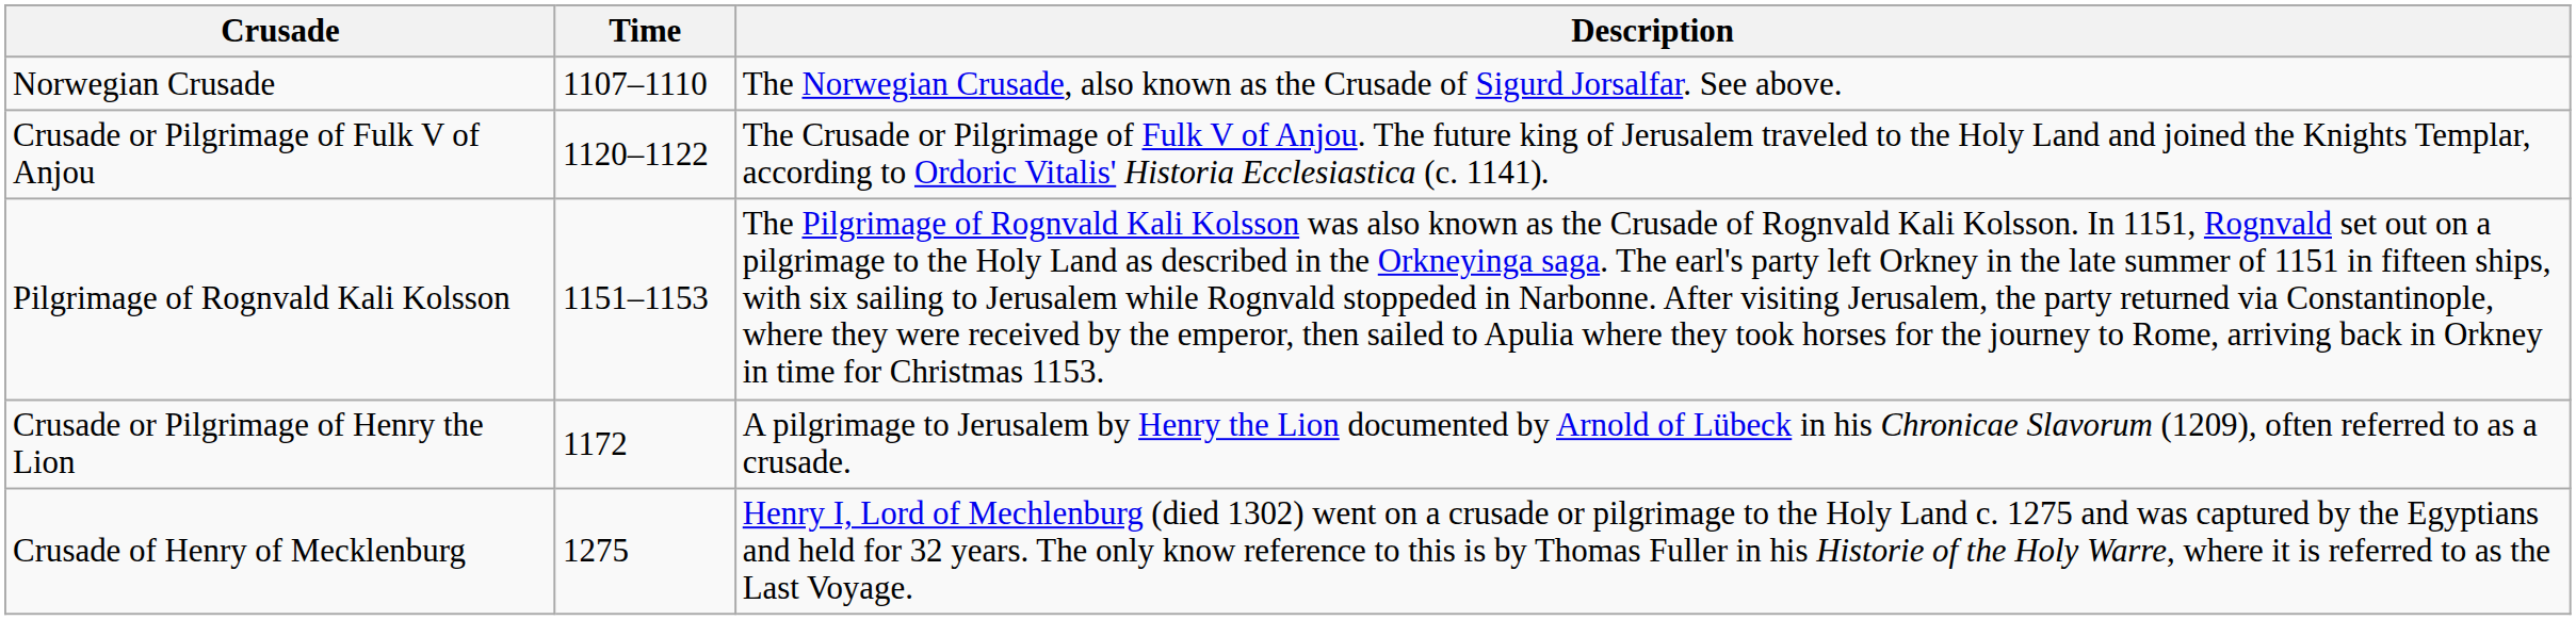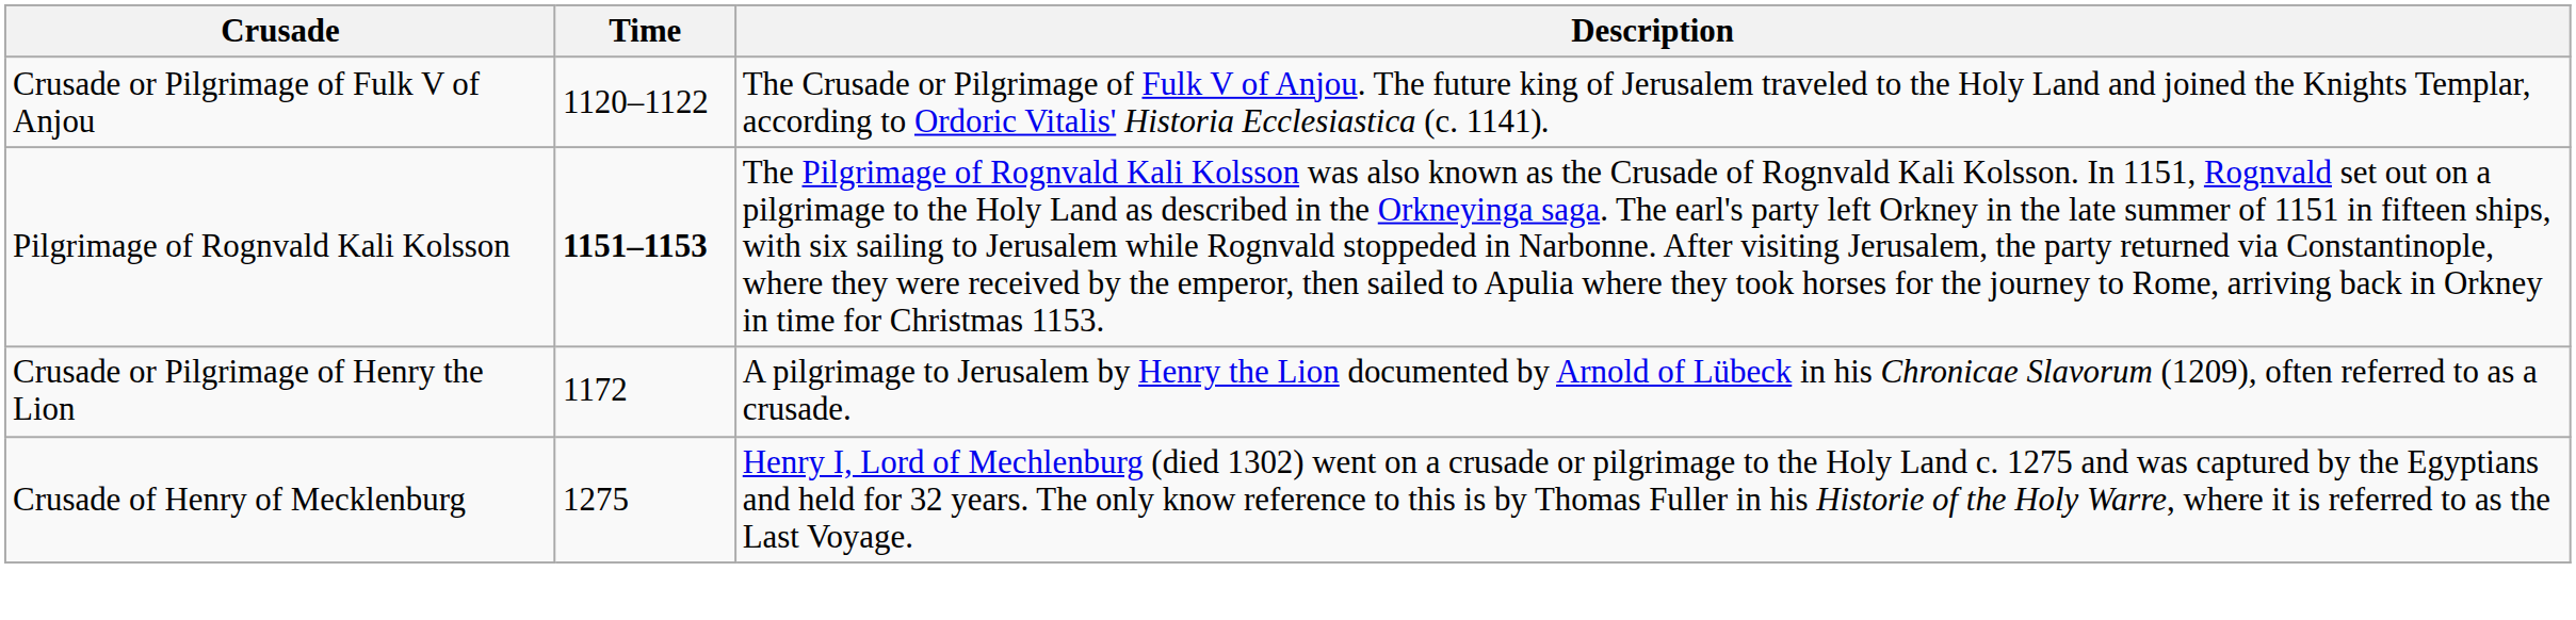- row: Norwegian Crusade | 1107–1110 | The Norwegian Crusade, also known as the Crusade of Sigurd Jorsalfar. See above.
Pilgrimage of Rognvald Kali Kolsson | Time: normal -> bold
